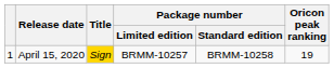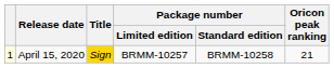April 15, 2020 | column 1: no background -> lightyellow background
April 15, 2020 | Oricon peak ranking: 19 -> 21
